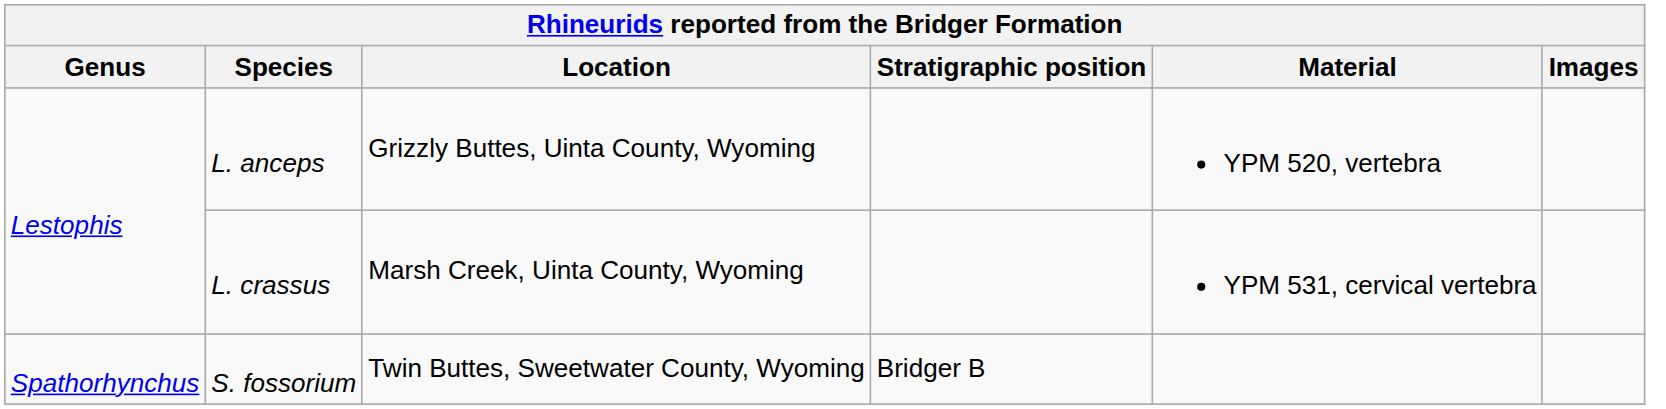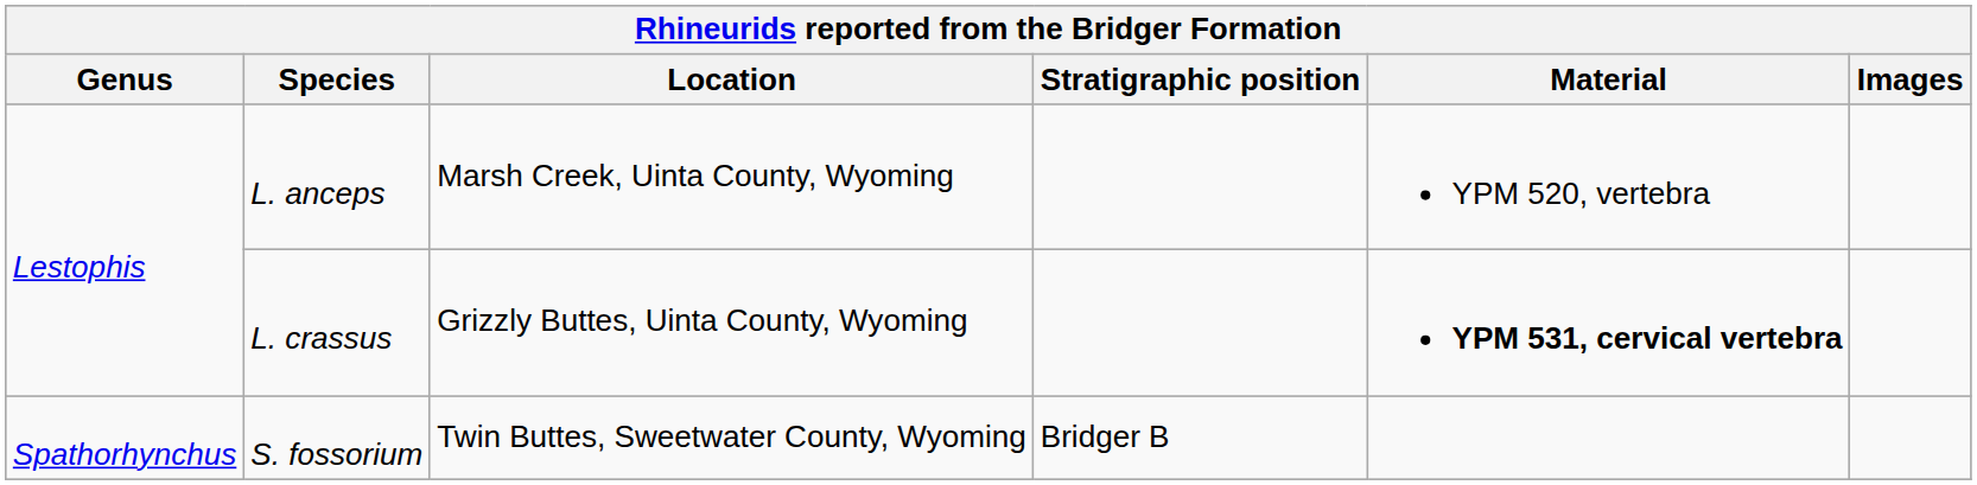L. anceps | Location: Grizzly Buttes, Uinta County, Wyoming -> Marsh Creek, Uinta County, Wyoming
L. crassus | Location: Marsh Creek, Uinta County, Wyoming -> Grizzly Buttes, Uinta County, Wyoming
L. crassus | Material: normal -> bold
